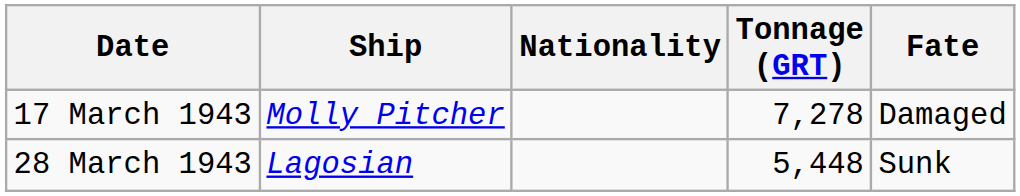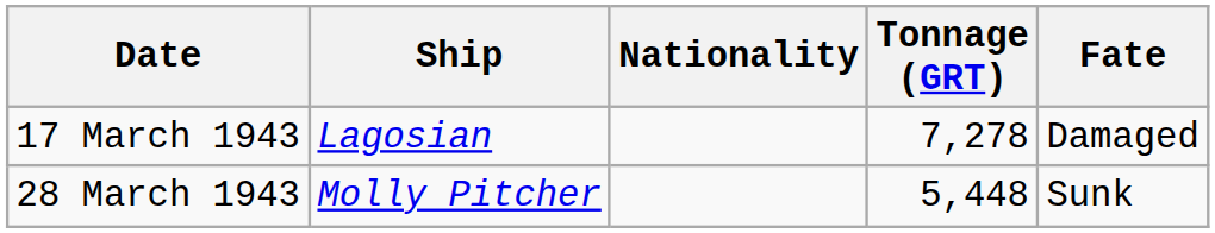17 March 1943 | Ship: Molly Pitcher -> Lagosian
28 March 1943 | Ship: Lagosian -> Molly Pitcher
